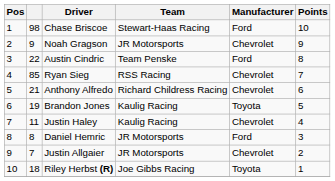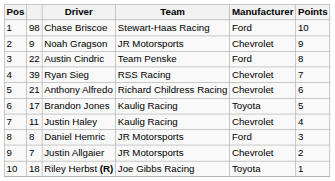Ryan Sieg | column 2: 85 -> 39
Brandon Jones | column 2: 19 -> 17
